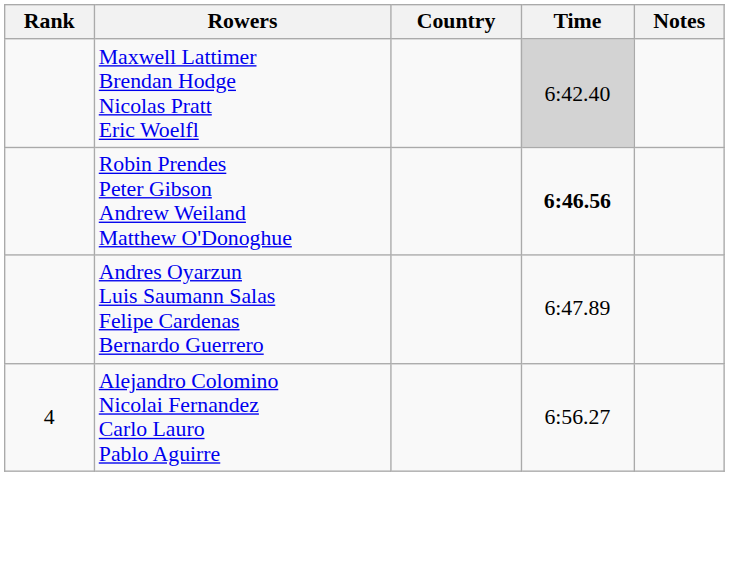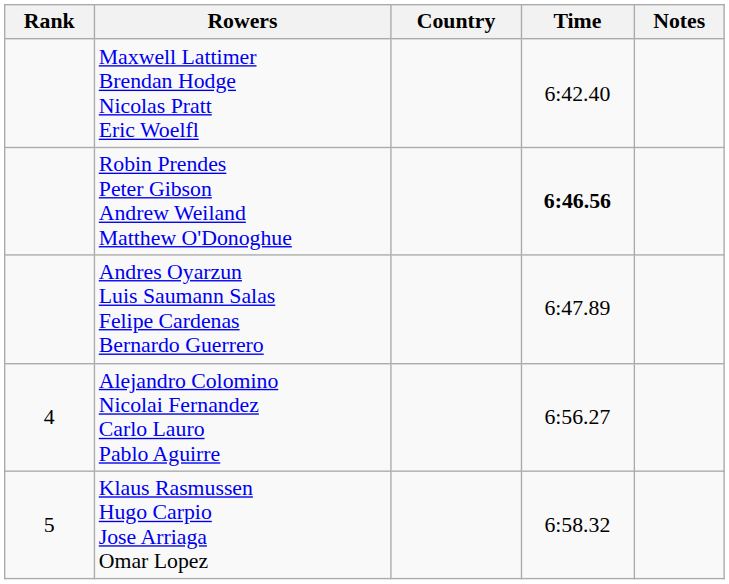Maxwell Lattimer Brendan Hodge Nicolas Pratt Eric Woelfl | Time: lightgrey background -> no background
+ row: 5 | Klaus Rasmussen Hugo Carpio Jose Arriaga Omar Lopez | 6:58.32
